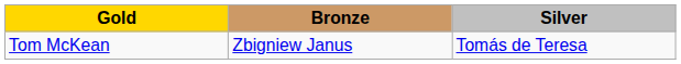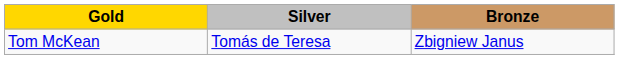columns swapped: Silver <-> Bronze
